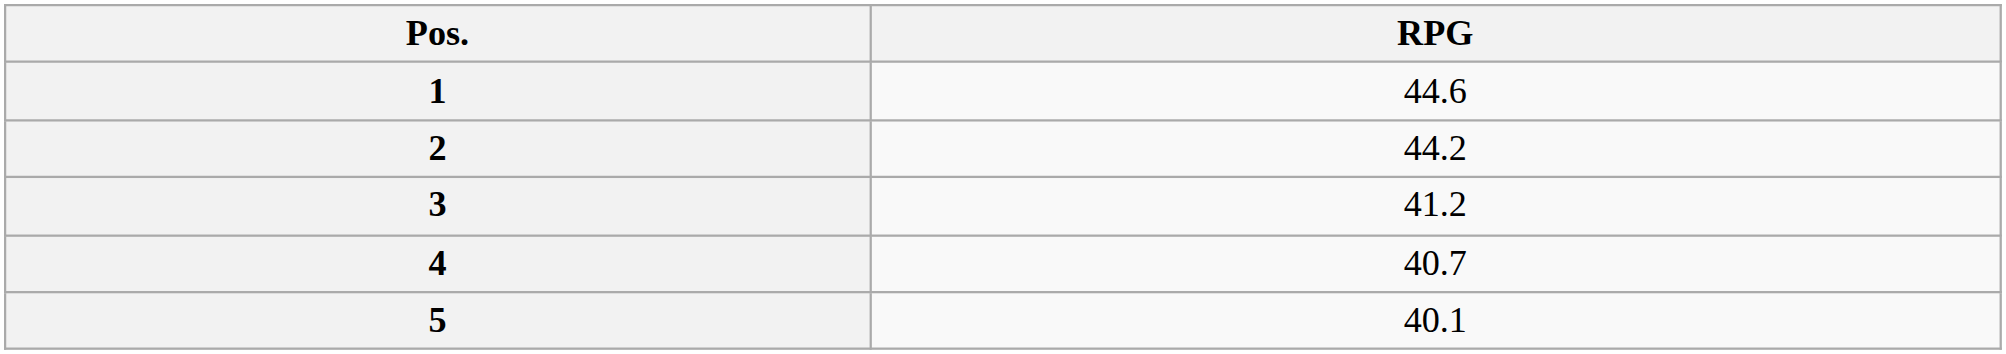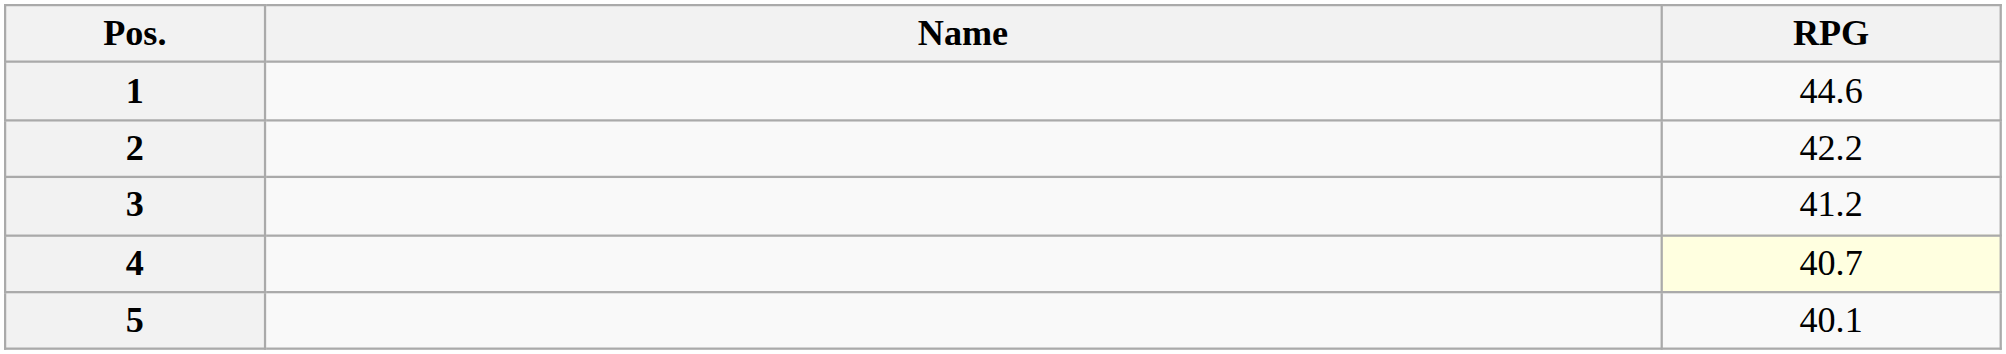+ column: Name
2 | RPG: 44.2 -> 42.2
4 | RPG: no background -> lightyellow background
